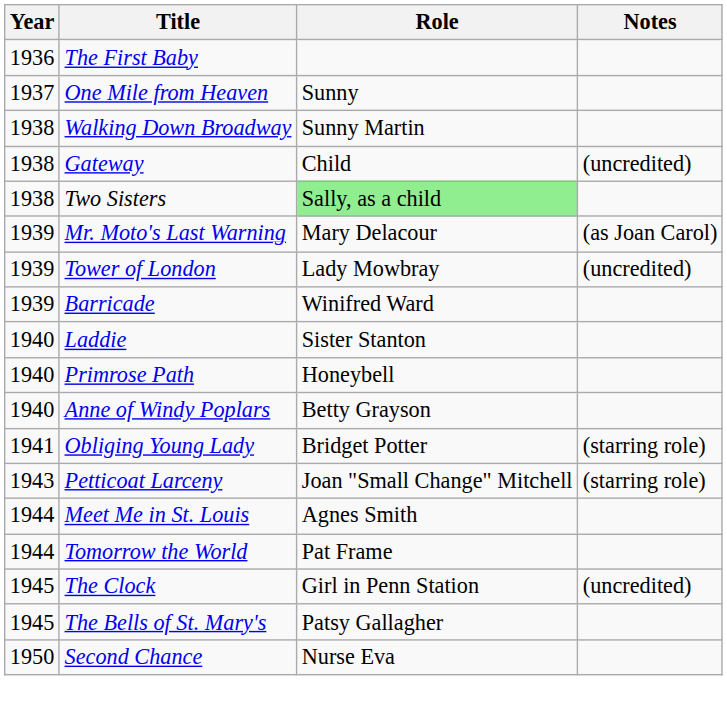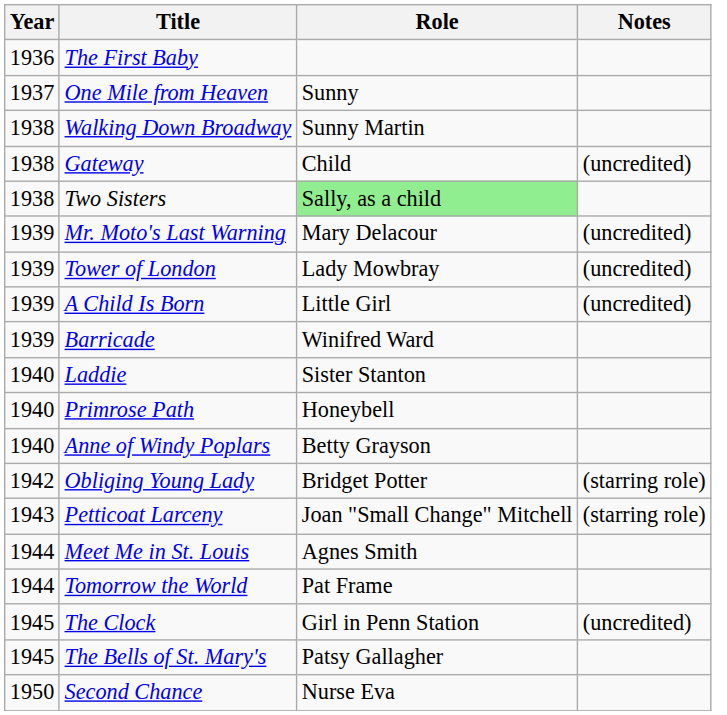Mr. Moto's Last Warning | Notes: (as Joan Carol) -> (uncredited)
+ row: 1939 | A Child Is Born | Little Girl | (uncredited)
Obliging Young Lady | Year: 1941 -> 1942
